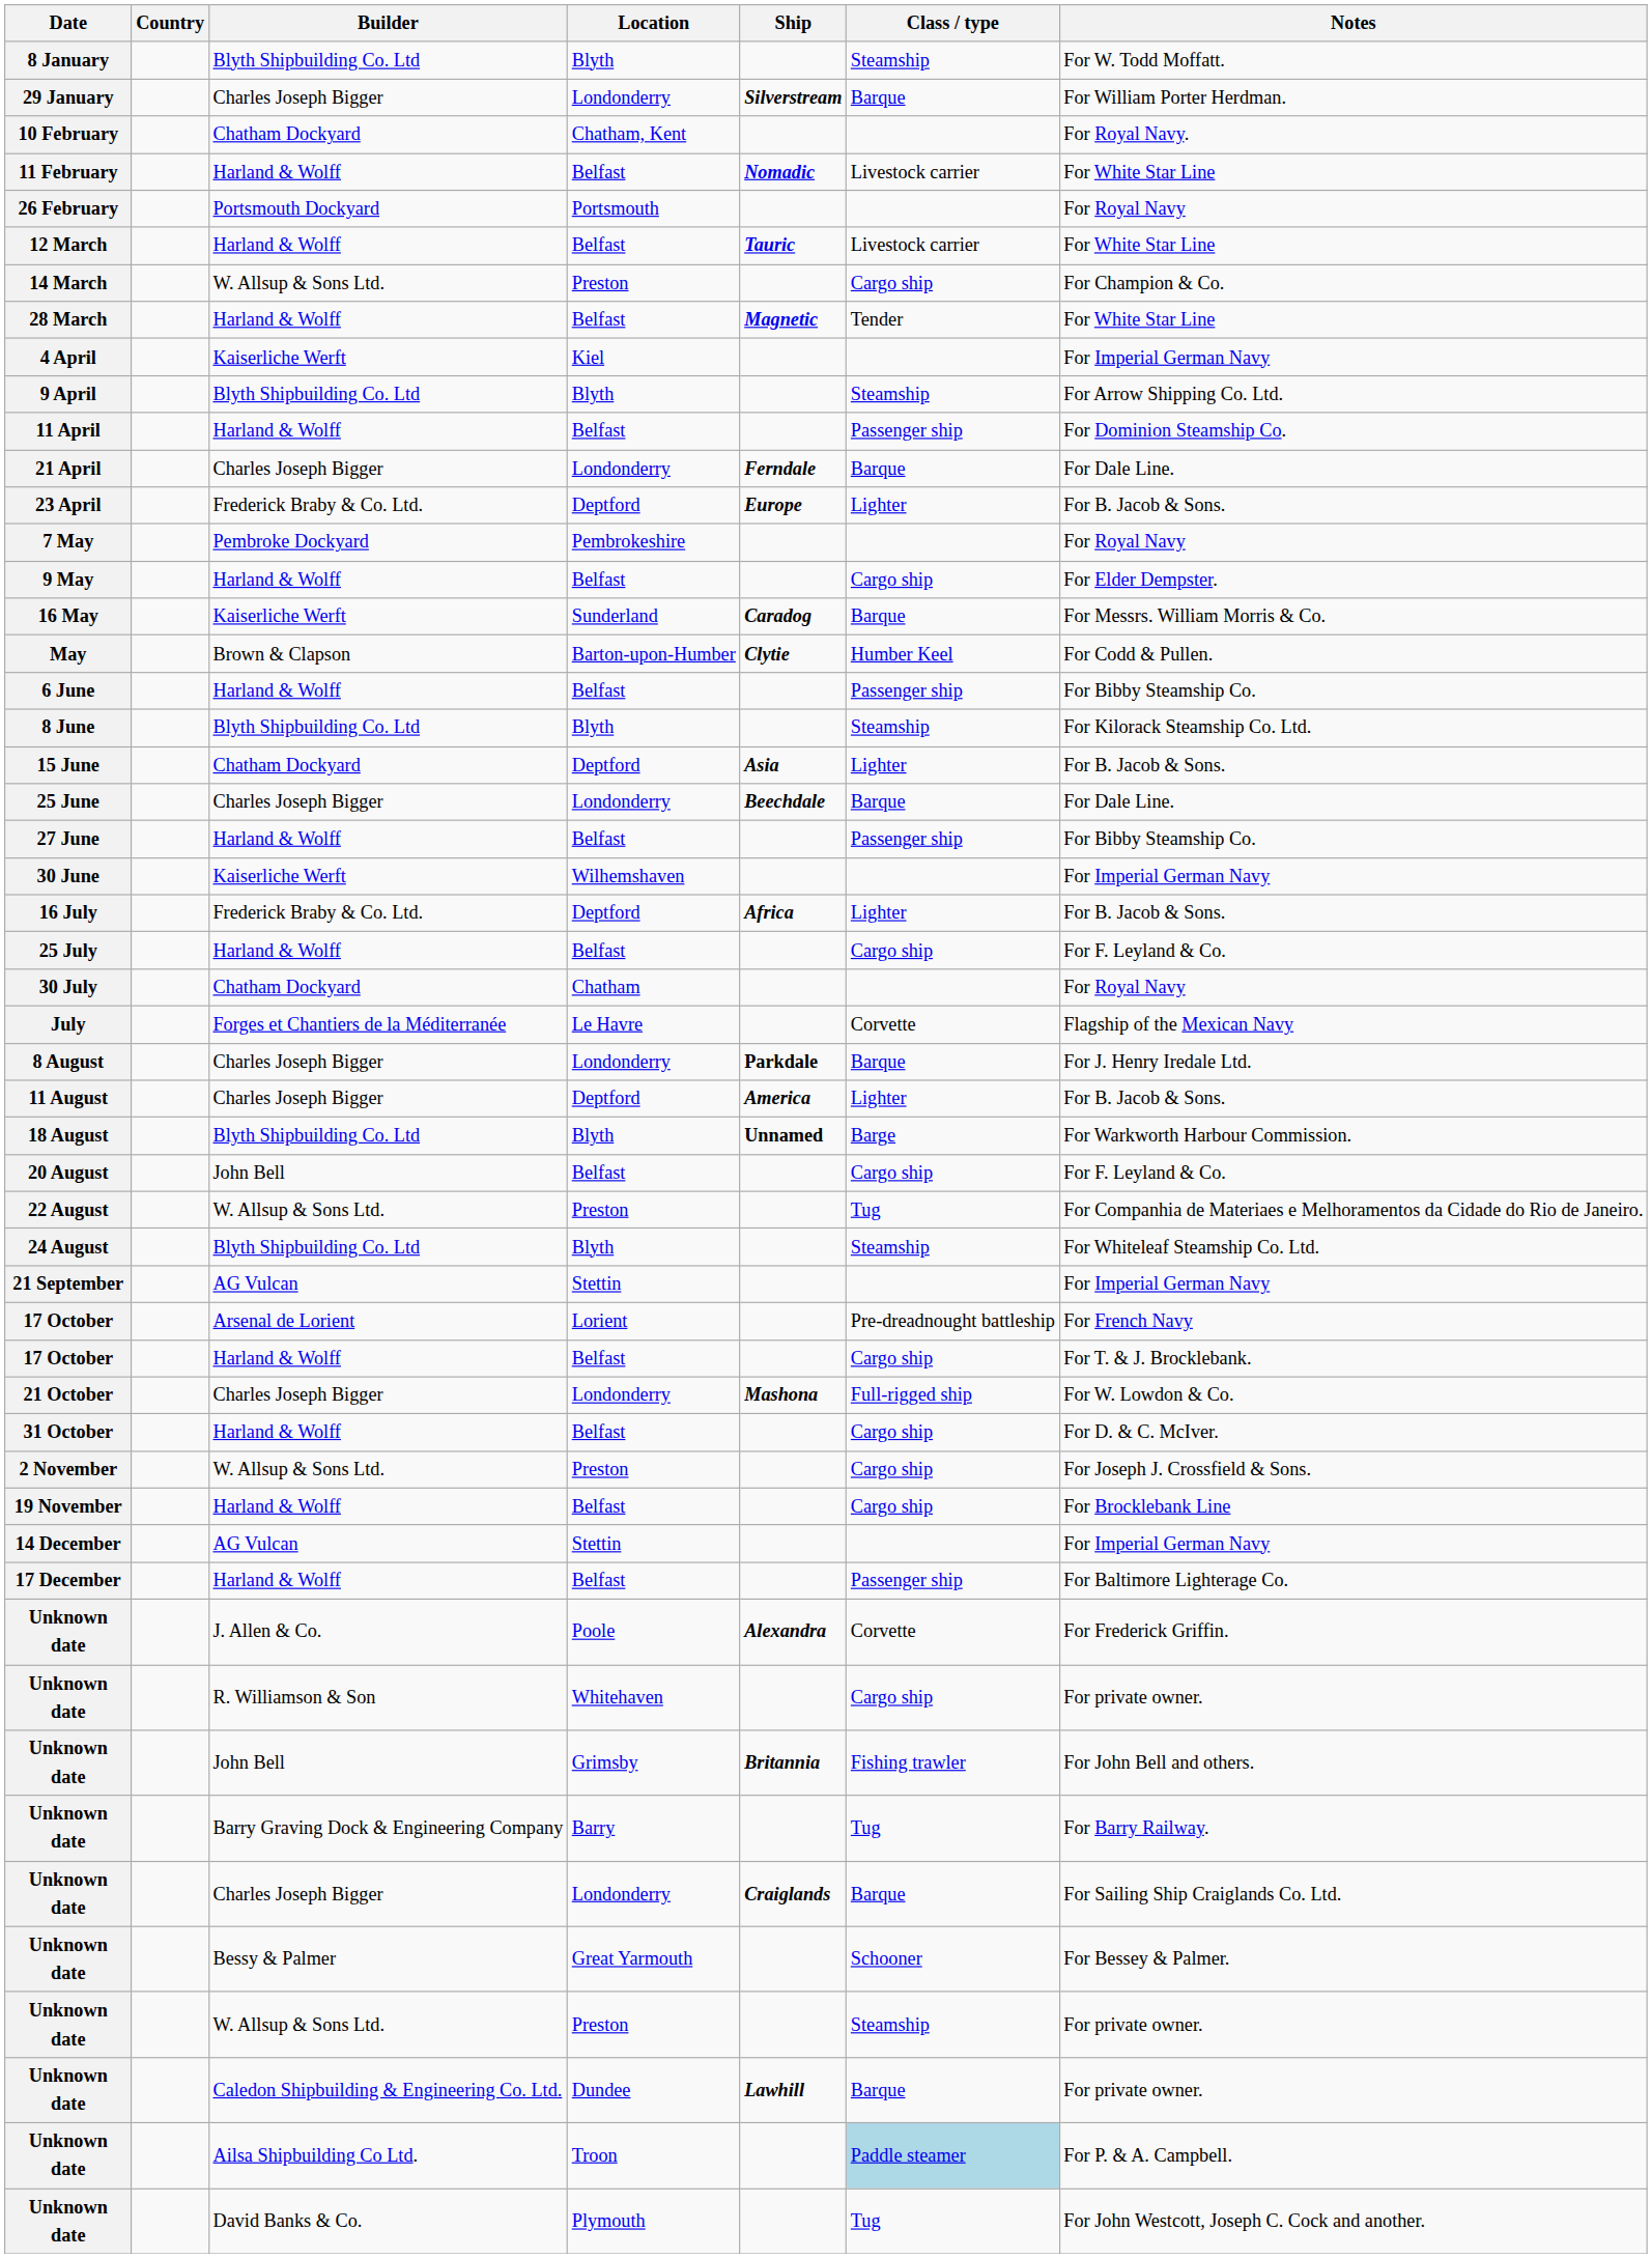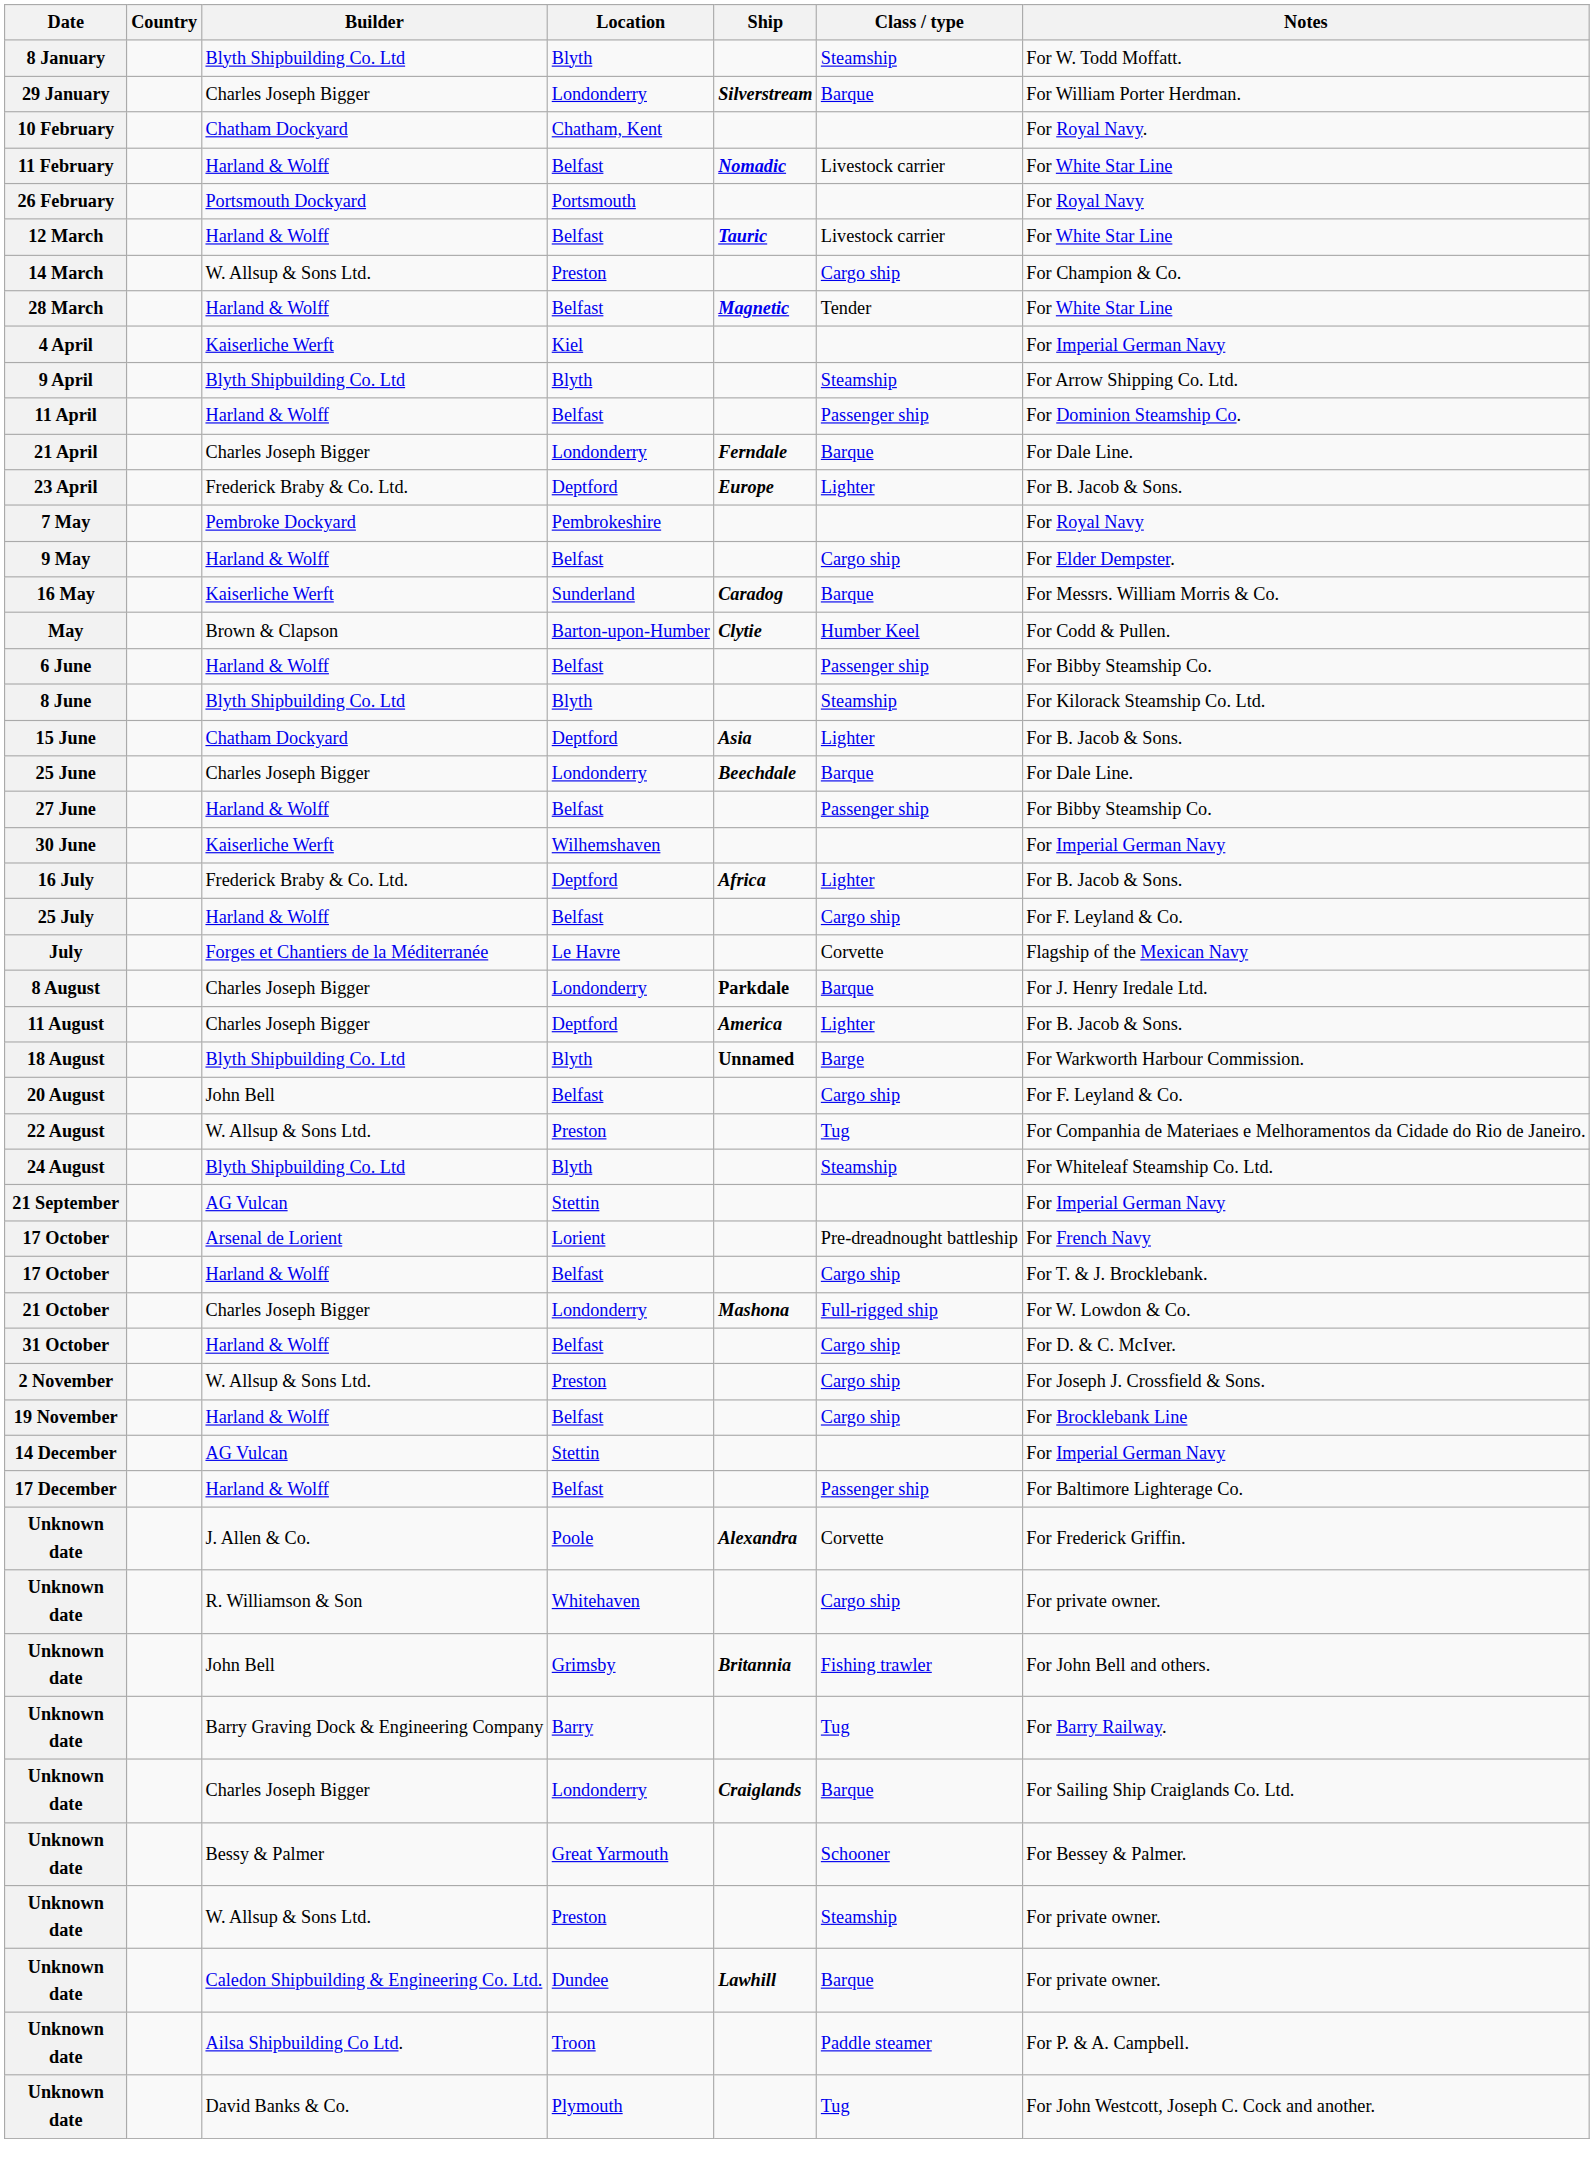- row: 30 July | Chatham Dockyard | Chatham | For Royal Navy
Unknown date / Troon | Class / type: lightblue background -> no background
